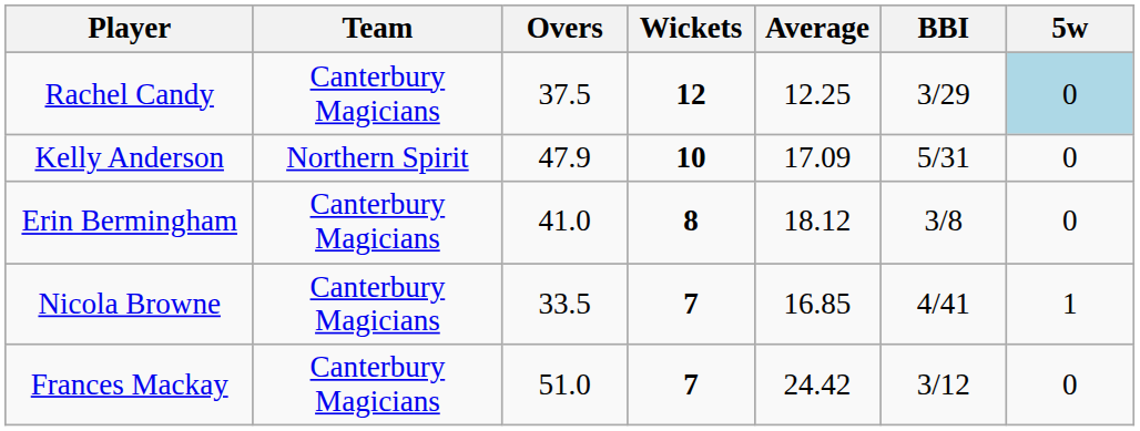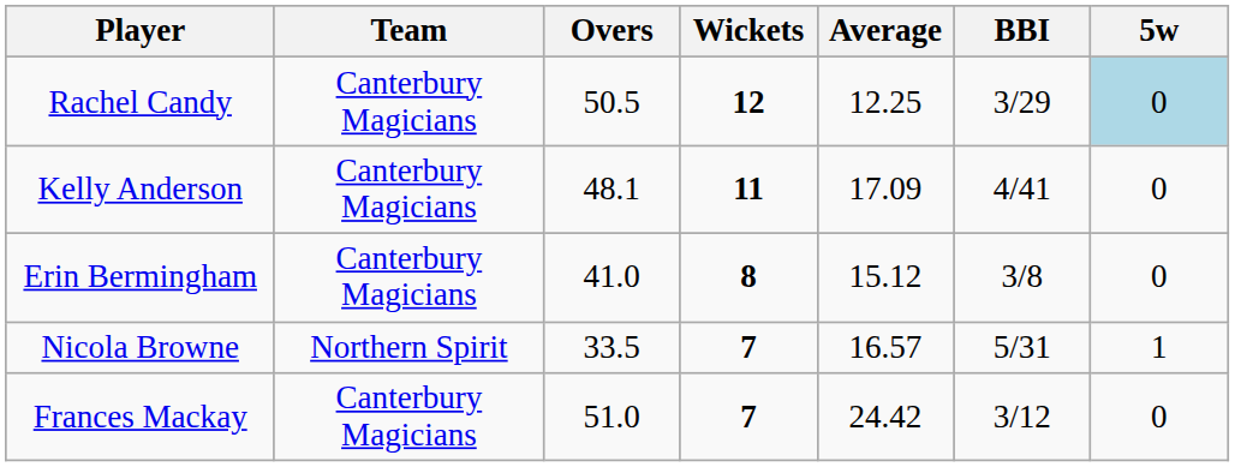Rachel Candy | Overs: 37.5 -> 50.5
Kelly Anderson | Team: Northern Spirit -> Canterbury Magicians
Kelly Anderson | Overs: 47.9 -> 48.1
Kelly Anderson | Wickets: 10 -> 11
Kelly Anderson | BBI: 5/31 -> 4/41
Erin Bermingham | Average: 18.12 -> 15.12
Nicola Browne | Team: Canterbury Magicians -> Northern Spirit
Nicola Browne | Average: 16.85 -> 16.57
Nicola Browne | BBI: 4/41 -> 5/31
